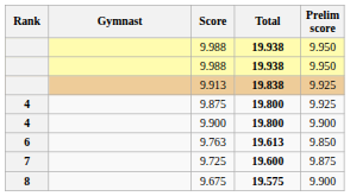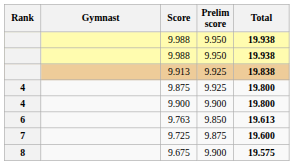columns swapped: Prelim score <-> Total
